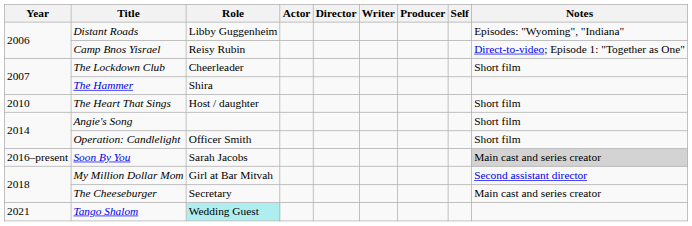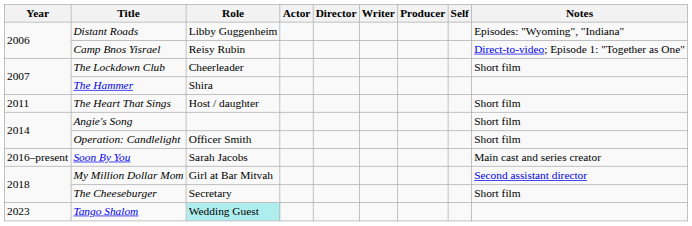The Heart That Sings | Year: 2010 -> 2011
Soon By You | Notes: lightgrey background -> no background
The Cheeseburger | Notes: Main cast and series creator -> Short film
Tango Shalom | Year: 2021 -> 2023
